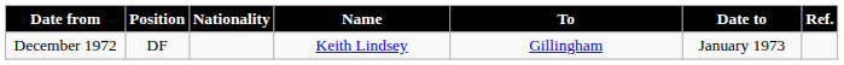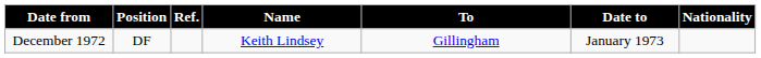columns swapped: Nationality <-> Ref.
